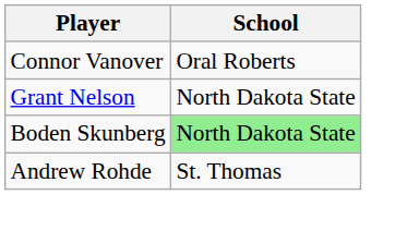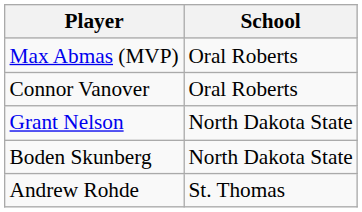+ row: Max Abmas (MVP) | Oral Roberts
Boden Skunberg | School: lightgreen background -> no background
